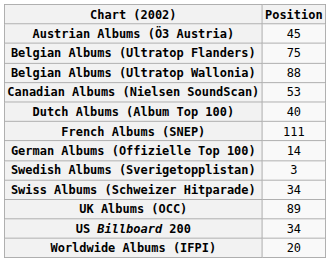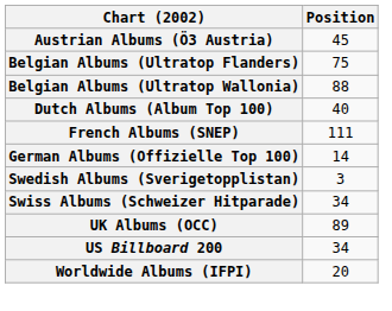- row: Canadian Albums (Nielsen SoundScan) | 53
